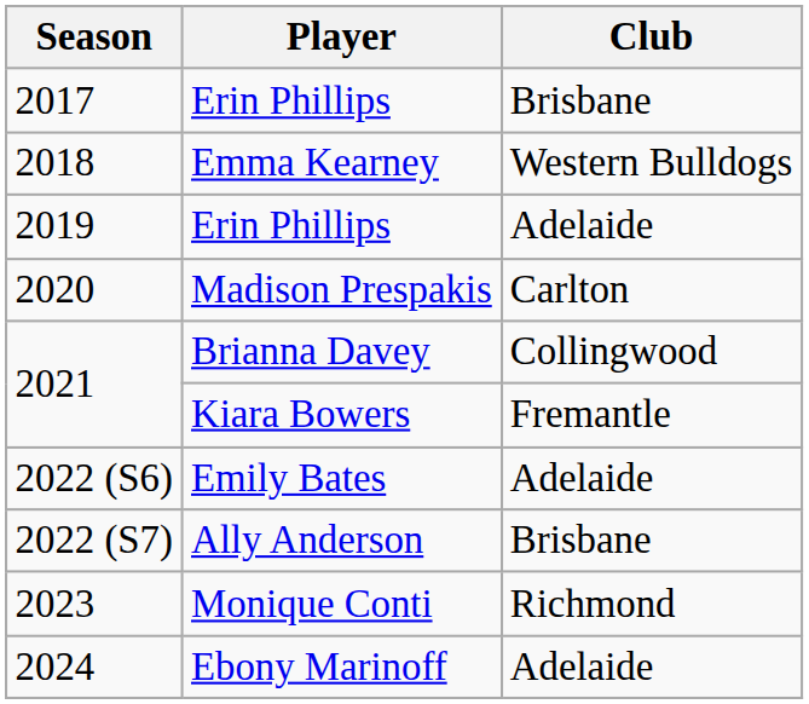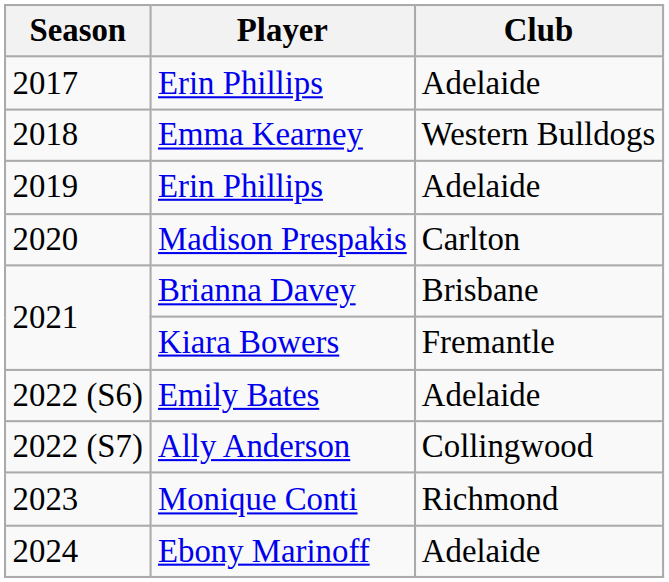2017 / Erin Phillips | Club: Brisbane -> Adelaide
Brianna Davey | Club: Collingwood -> Brisbane
Ally Anderson | Club: Brisbane -> Collingwood
